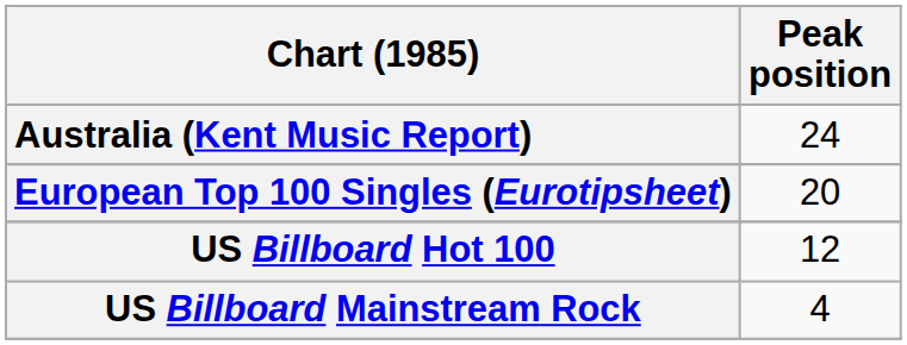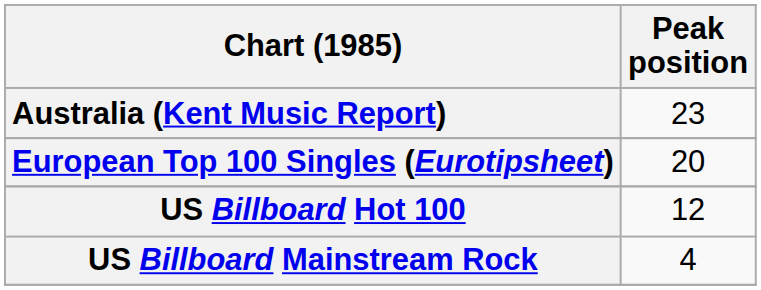Australia (Kent Music Report) | Peak position: 24 -> 23
